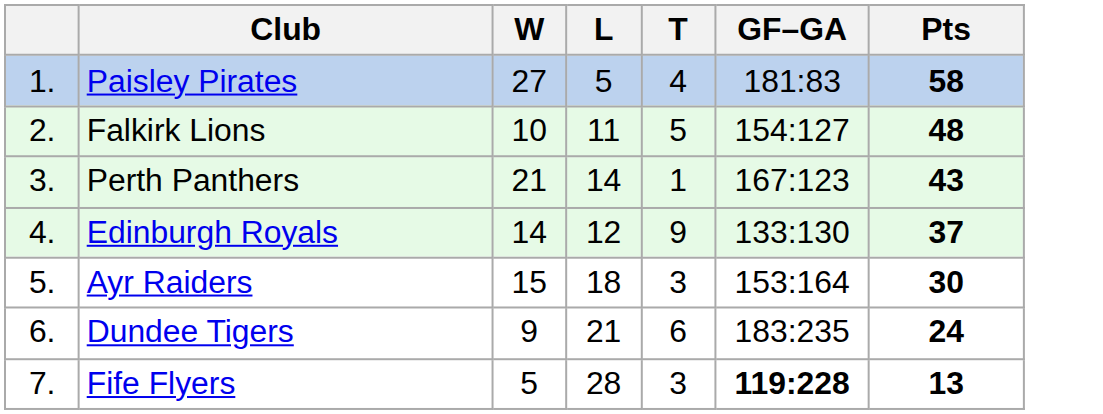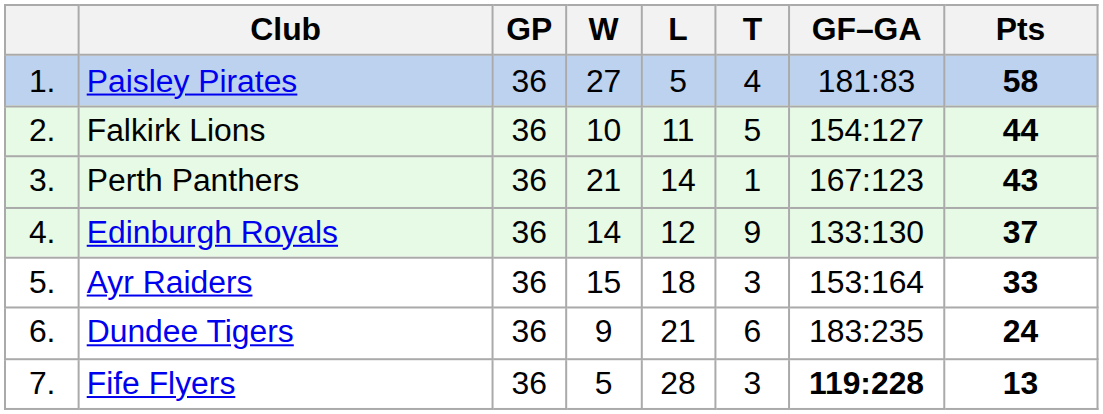+ column: GP | 36 | 36 | 36 | 36 | 36 | 36 | 36
Falkirk Lions | Pts: 48 -> 44
Ayr Raiders | Pts: 30 -> 33
